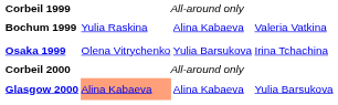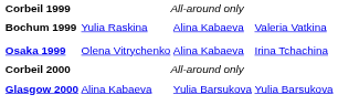Osaka 1999 | column 3: Yulia Barsukova -> Alina Kabaeva
Glasgow 2000 | column 2: lightsalmon background -> no background
Glasgow 2000 | column 3: Alina Kabaeva -> Yulia Barsukova
